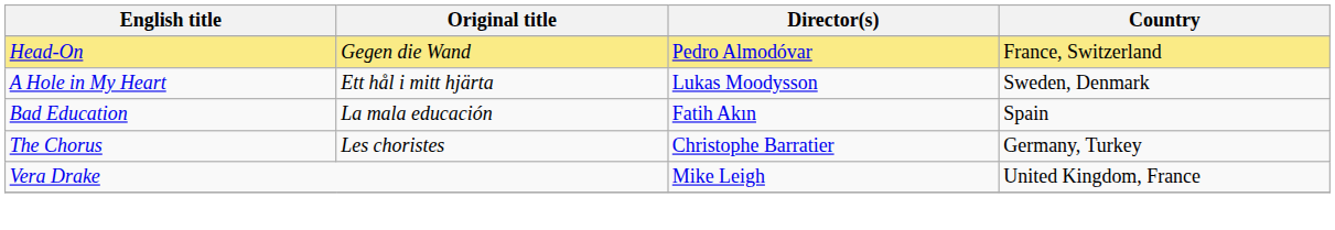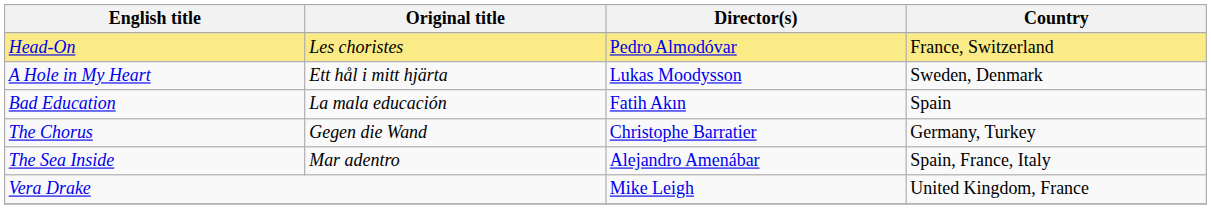Head-On | Original title: Gegen die Wand -> Les choristes
The Chorus | Original title: Les choristes -> Gegen die Wand
+ row: The Sea Inside | Mar adentro | Alejandro Amenábar | Spain, France, Italy
